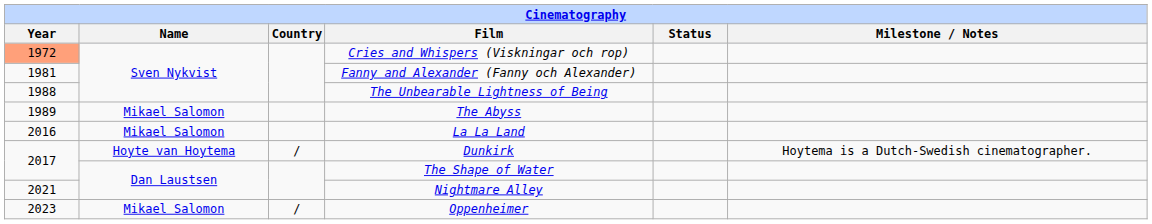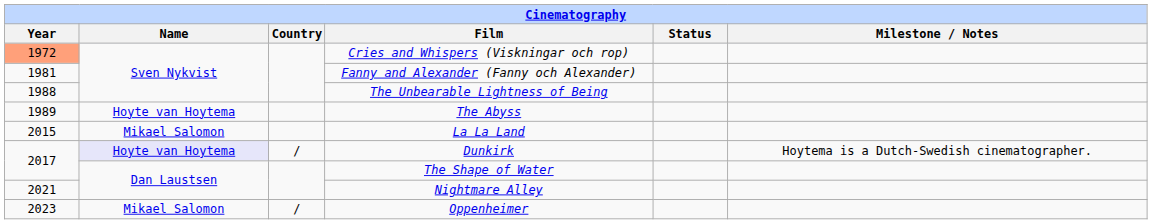The Abyss | Name: Mikael Salomon -> Hoyte van Hoytema
La La Land | Year: 2016 -> 2015
Dunkirk | Name: no background -> lavender background
